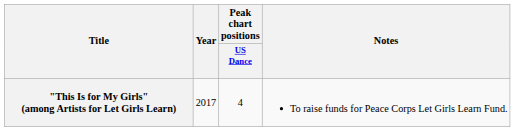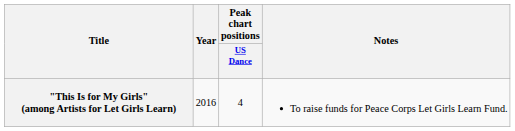"This Is for My Girls" (among Artists for Let Girls Learn) | Year: 2017 -> 2016
